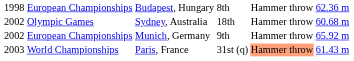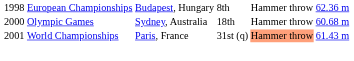Olympic Games | column 1: 2002 -> 2000
- row: 2002 | European Championships | Munich, Germany | 9th | Hammer throw | 65.92 m
World Championships | column 1: 2003 -> 2001
